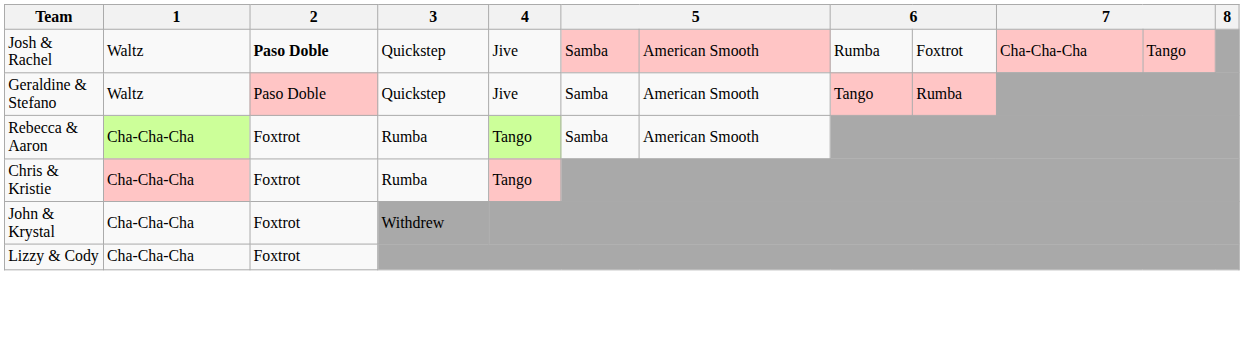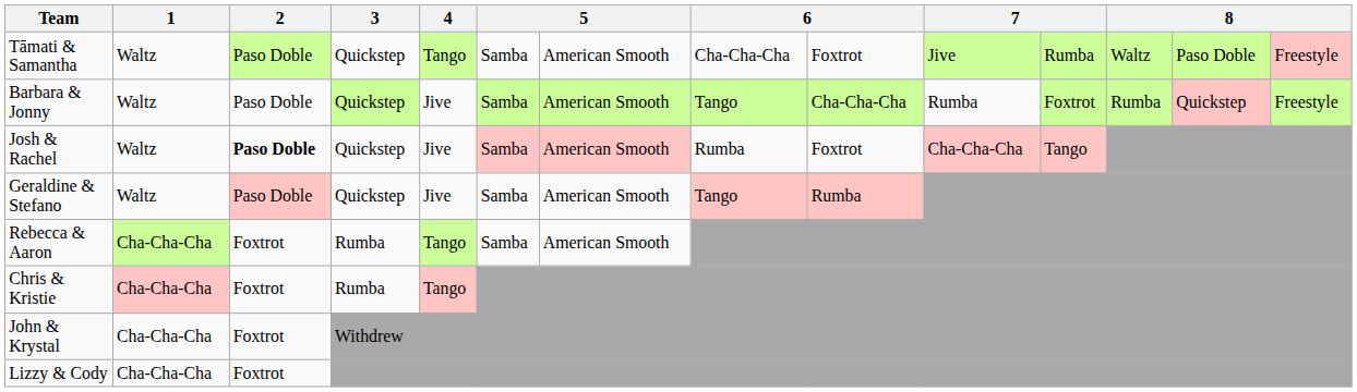+ row: Tāmati & Samantha | Waltz | Paso Doble | Quickstep | Tango | Samba | American Smooth | Cha-Cha-Cha | Foxtrot | Jive | Rumba | Waltz | Paso Doble | Freestyle
+ row: Barbara & Jonny | Waltz | Paso Doble | Quickstep | Jive | Samba | American Smooth | Tango | Cha-Cha-Cha | Rumba | Foxtrot | Rumba | Quickstep | Freestyle
